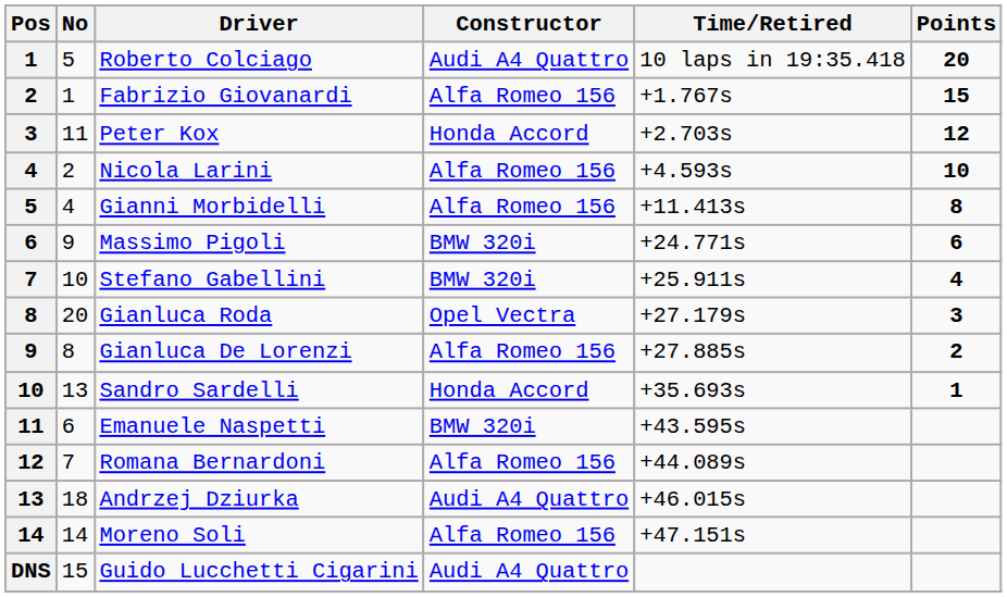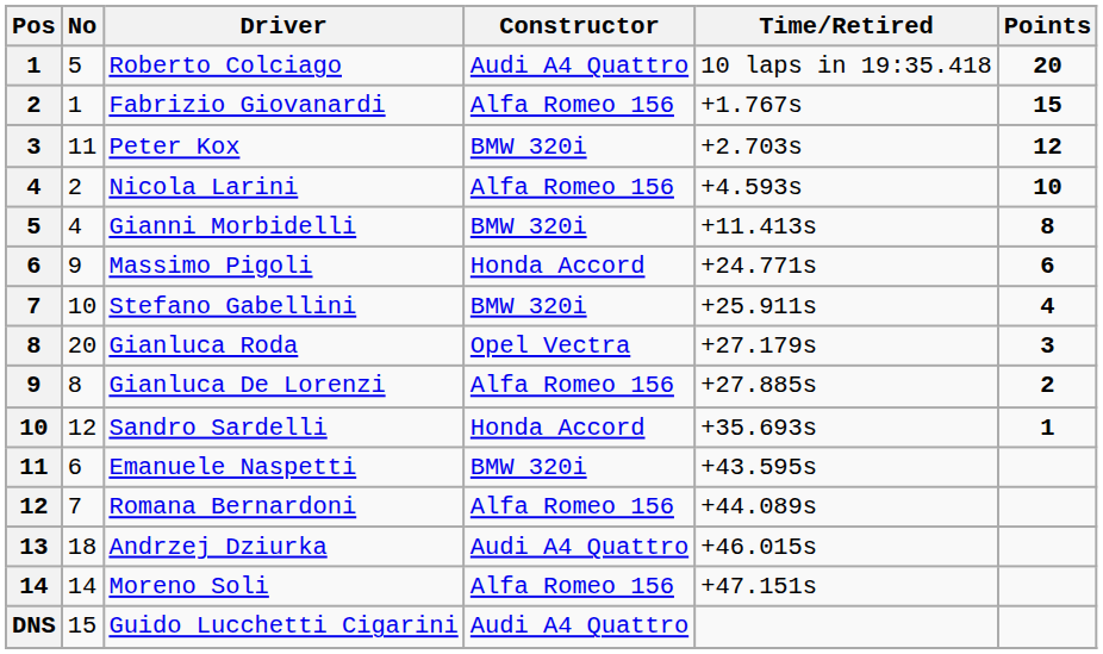Peter Kox | Constructor: Honda Accord -> BMW 320i
Gianni Morbidelli | Constructor: Alfa Romeo 156 -> BMW 320i
Massimo Pigoli | Constructor: BMW 320i -> Honda Accord
Sandro Sardelli | No: 13 -> 12
